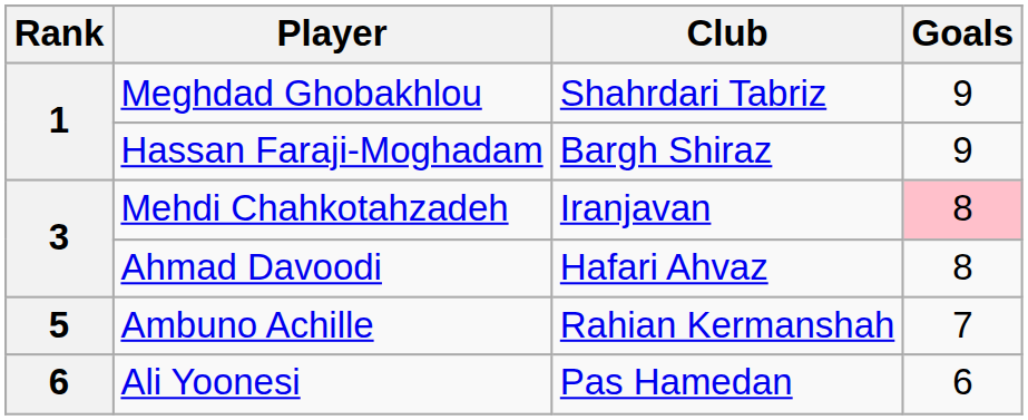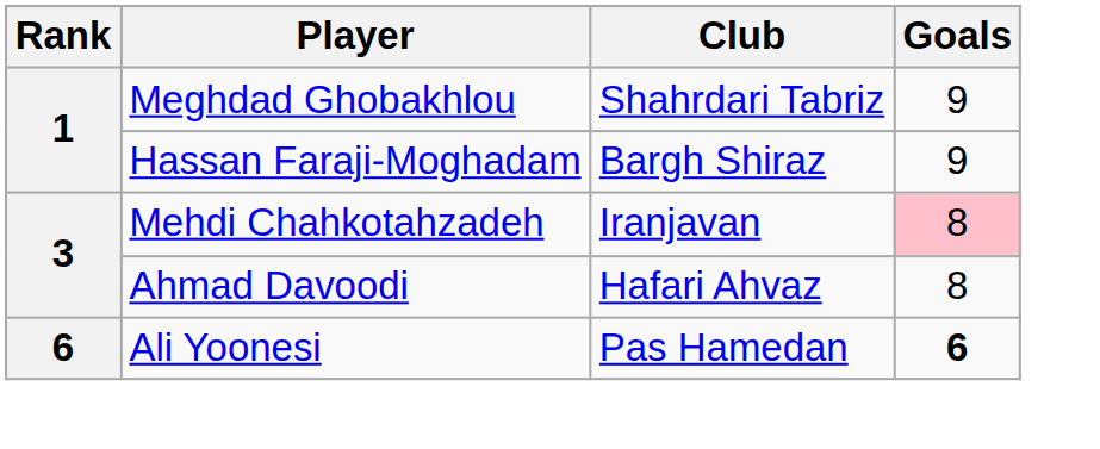- row: 5 | Ambuno Achille | Rahian Kermanshah | 7
Ali Yoonesi | Goals: normal -> bold
